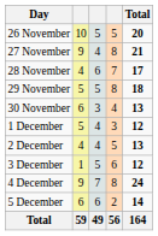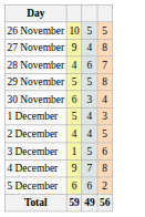- column: Total | 20 | 21 | 17 | 18 | 13 | 12 | 13 | 12 | 24 | 14 | 164
